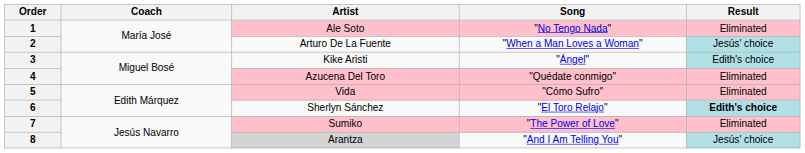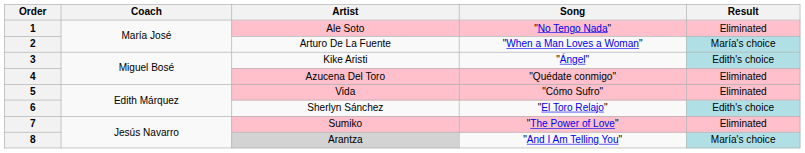2 | Result: Jesús' choice -> María's choice
6 | Result: bold -> normal
8 | Result: Jesús' choice -> María's choice
